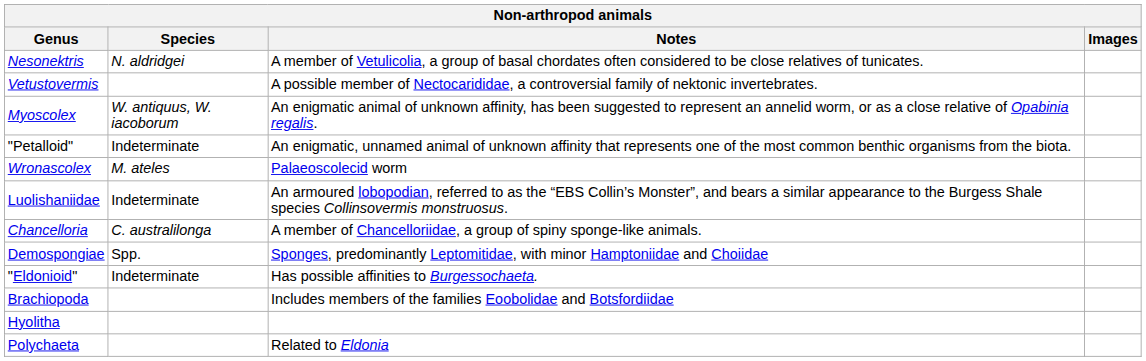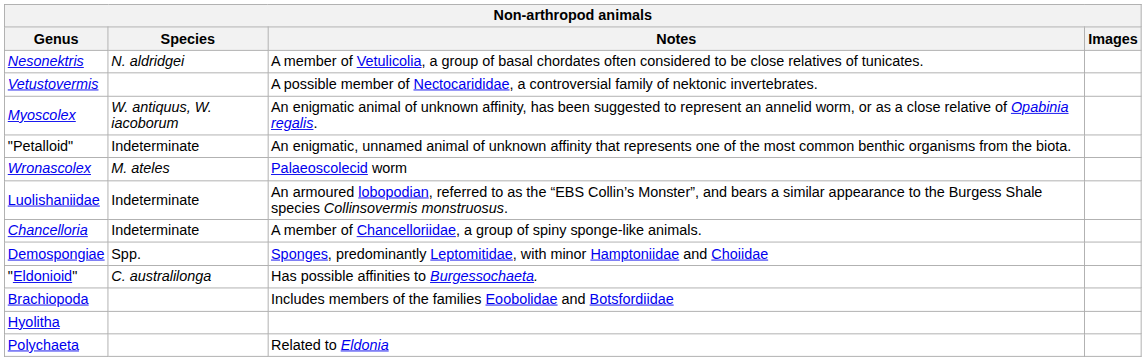Chancelloria | Species: C. australilonga -> Indeterminate
"Eldonioid" | Species: Indeterminate -> C. australilonga
